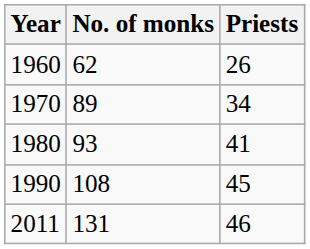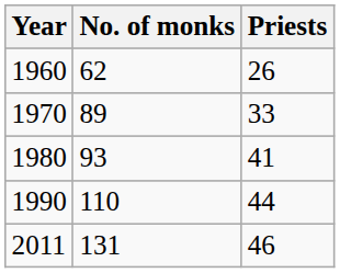1970 | Priests: 34 -> 33
1990 | No. of monks: 108 -> 110
1990 | Priests: 45 -> 44
